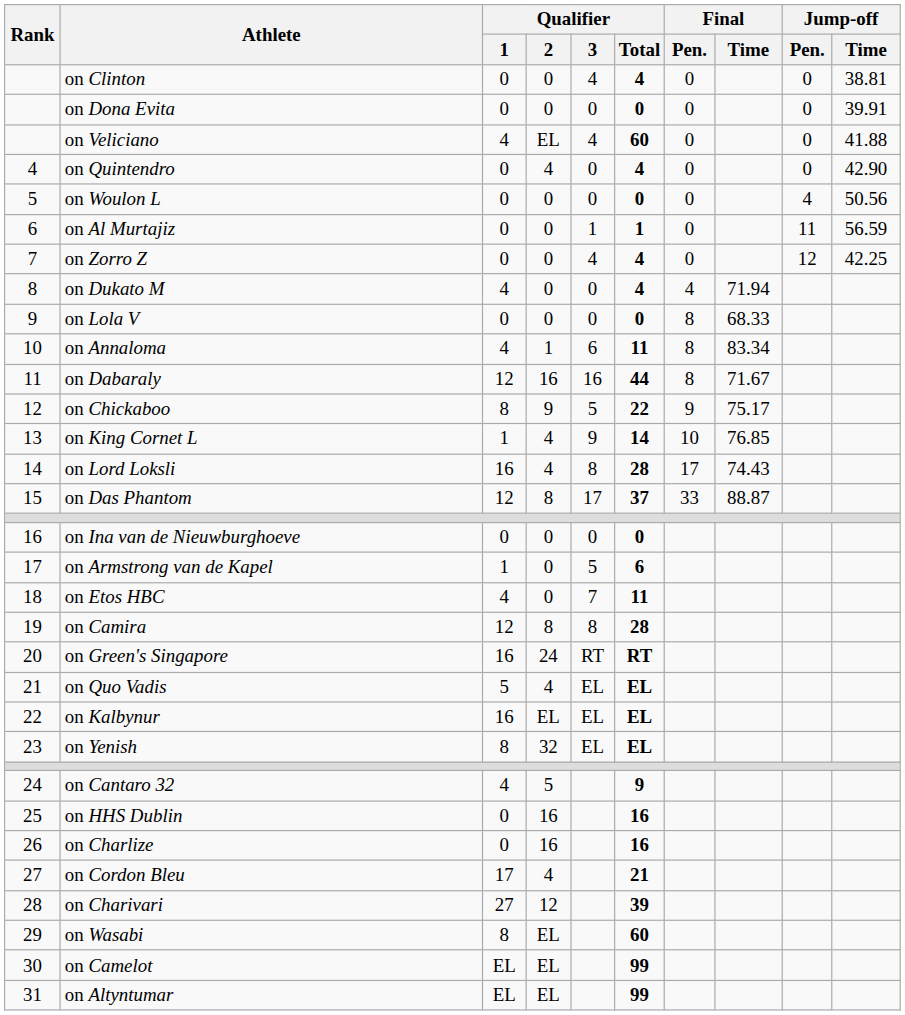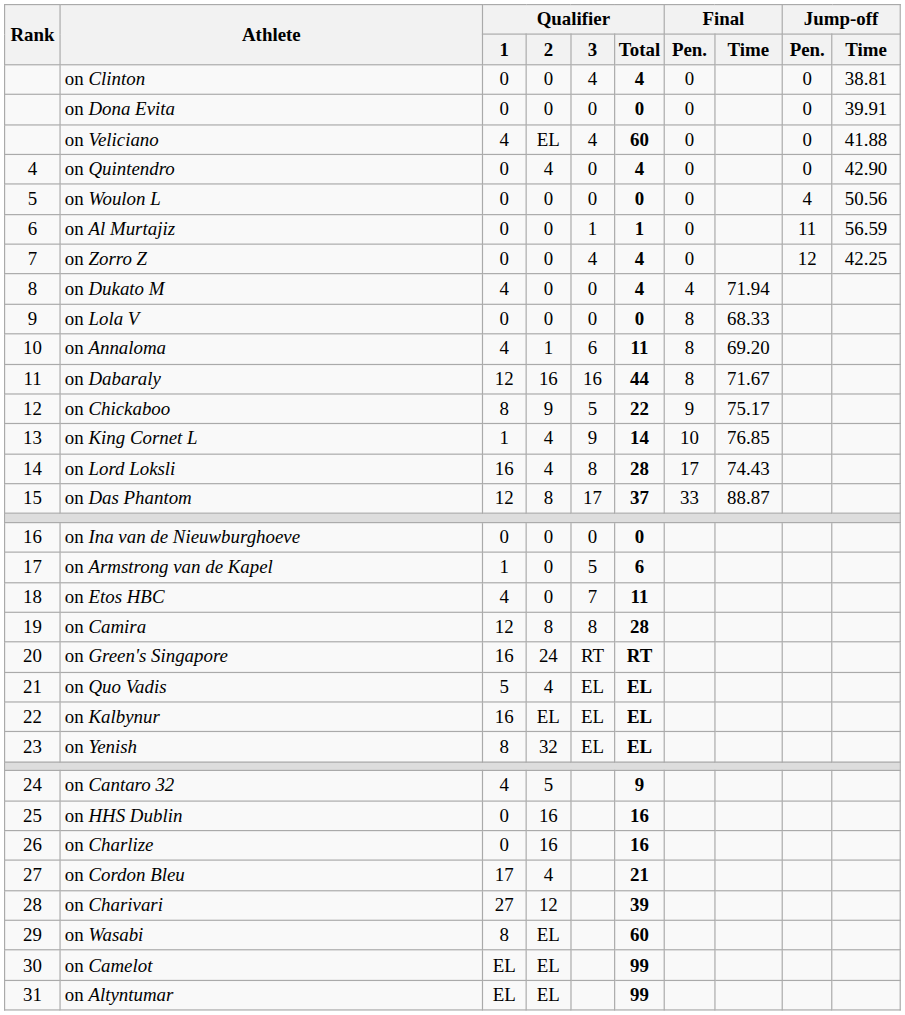on Annaloma | Final / Time: 83.34 -> 69.20
